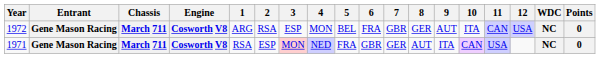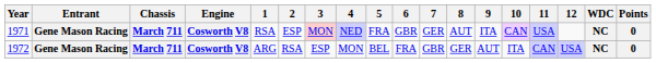rows swapped: 1971 <-> 1972
